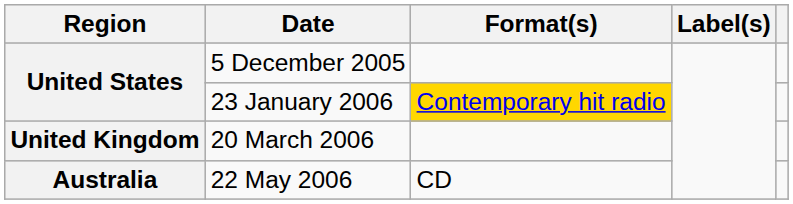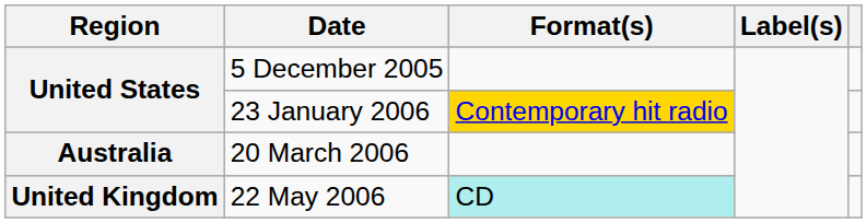20 March 2006 | Region: United Kingdom -> Australia
22 May 2006 | Region: Australia -> United Kingdom
22 May 2006 | Format(s): no background -> paleturquoise background
